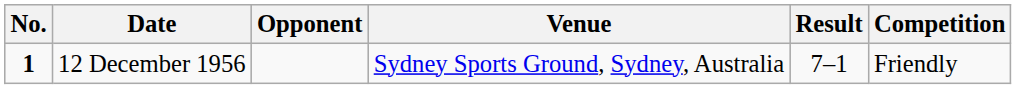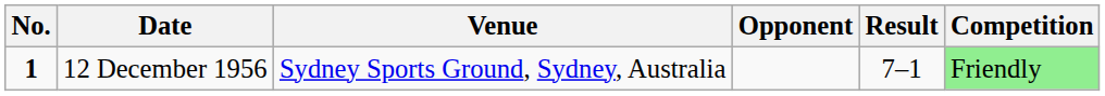columns swapped: Venue <-> Opponent
12 December 1956 | Competition: no background -> lightgreen background
